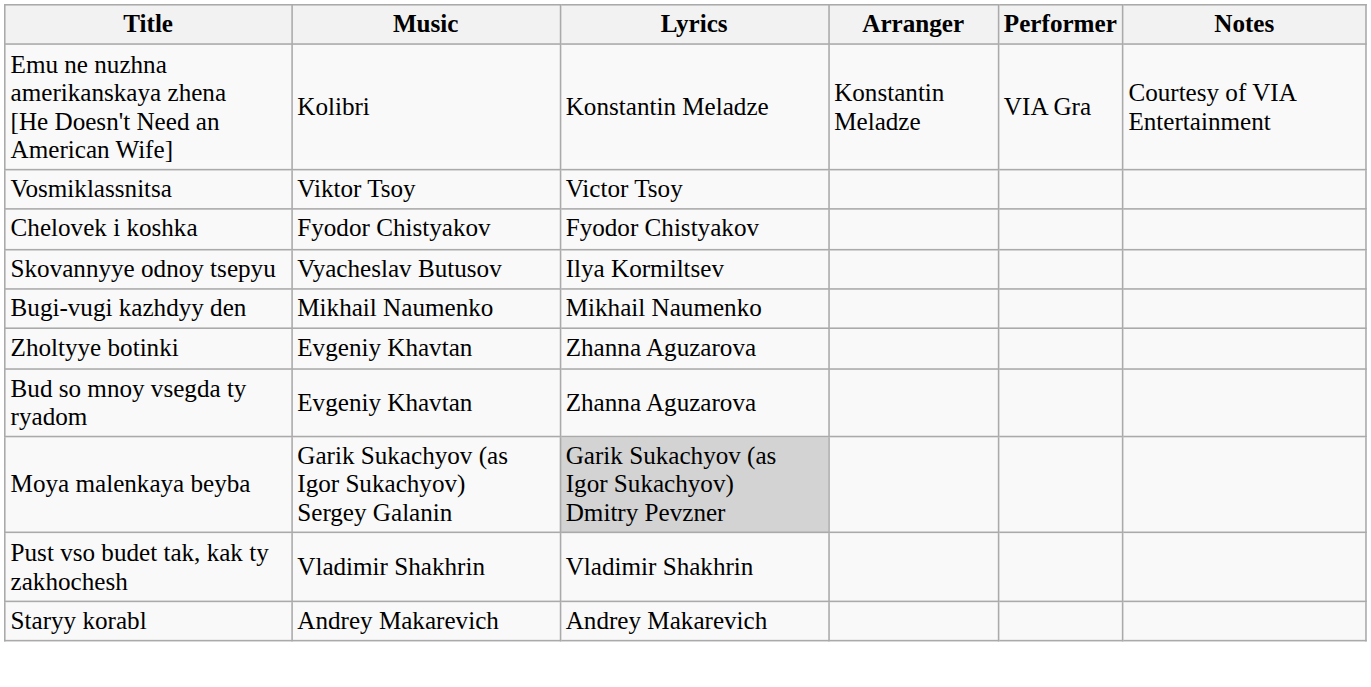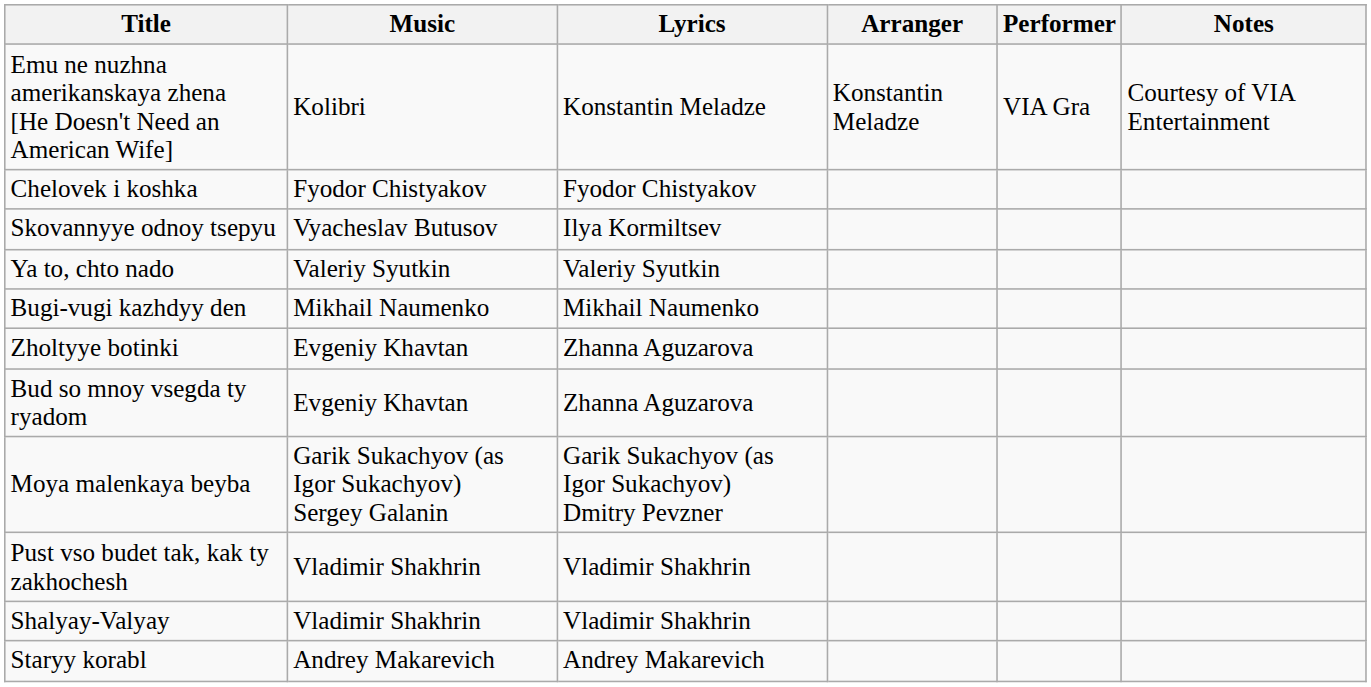- row: Vosmiklassnitsa | Viktor Tsoy | Victor Tsoy
+ row: Ya to, chto nado | Valeriy Syutkin | Valeriy Syutkin
Moya malenkaya beyba | Lyrics: lightgrey background -> no background
+ row: Shalyay-Valyay | Vladimir Shakhrin | Vladimir Shakhrin
